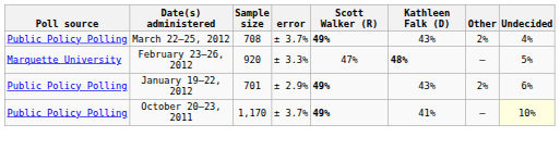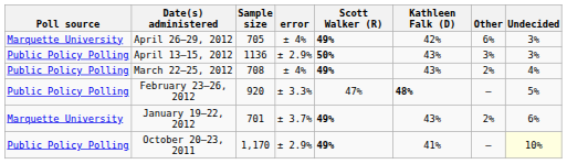+ row: Marquette University | April 26–29, 2012 | 705 | ± 4% | 49% | 42% | 6% | 3%
+ row: Public Policy Polling | April 13–15, 2012 | 1136 | ± 2.9% | 50% | 43% | 3% | 3%
March 22–25, 2012 | error: ± 3.7% -> ± 4%
February 23–26, 2012 | Poll source: Marquette University -> Public Policy Polling
January 19–22, 2012 | Poll source: Public Policy Polling -> Marquette University
January 19–22, 2012 | error: ± 2.9% -> ± 3.7%
October 20–23, 2011 | error: ± 3.7% -> ± 2.9%
